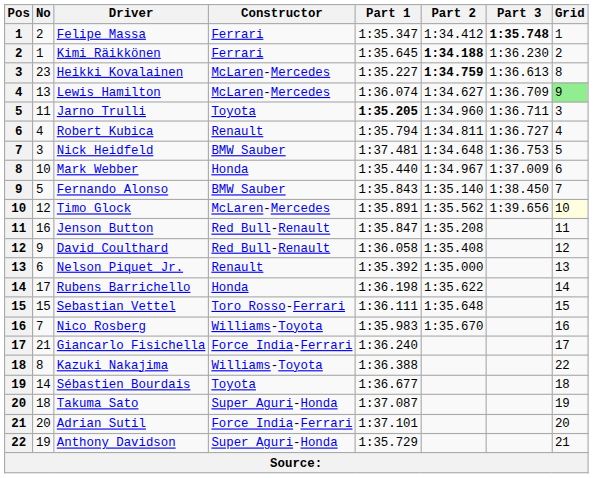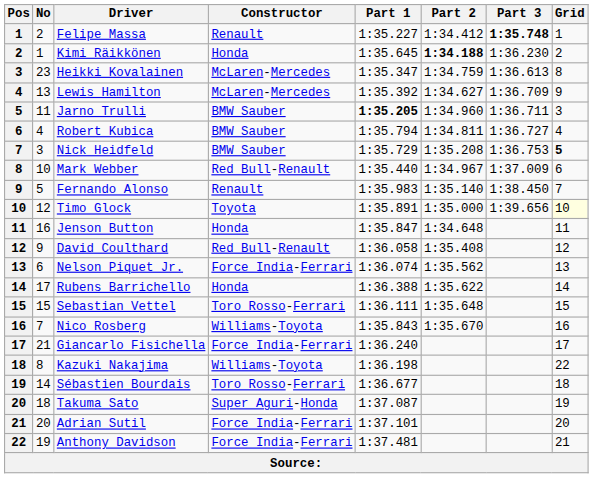Felipe Massa | Constructor: Ferrari -> Renault
Felipe Massa | Part 1: 1:35.347 -> 1:35.227
Kimi Räikkönen | Constructor: Ferrari -> Honda
Heikki Kovalainen | Part 1: 1:35.227 -> 1:35.347
Heikki Kovalainen | Part 2: bold -> normal
Lewis Hamilton | Part 1: 1:36.074 -> 1:35.392
Lewis Hamilton | Grid: lightgreen background -> no background
Jarno Trulli | Constructor: Toyota -> BMW Sauber
Robert Kubica | Constructor: Renault -> BMW Sauber
Nick Heidfeld | Part 1: 1:37.481 -> 1:35.729
Nick Heidfeld | Part 2: 1:34.648 -> 1:35.208
Nick Heidfeld | Grid: normal -> bold
Mark Webber | Constructor: Honda -> Red Bull-Renault
Fernando Alonso | Constructor: BMW Sauber -> Renault
Fernando Alonso | Part 1: 1:35.843 -> 1:35.983
Timo Glock | Constructor: McLaren-Mercedes -> Toyota
Timo Glock | Part 2: 1:35.562 -> 1:35.000
Jenson Button | Constructor: Red Bull-Renault -> Honda
Jenson Button | Part 2: 1:35.208 -> 1:34.648
Nelson Piquet Jr. | Constructor: Renault -> Force India-Ferrari
Nelson Piquet Jr. | Part 1: 1:35.392 -> 1:36.074
Nelson Piquet Jr. | Part 2: 1:35.000 -> 1:35.562
Rubens Barrichello | Part 1: 1:36.198 -> 1:36.388
Nico Rosberg | Part 1: 1:35.983 -> 1:35.843
Kazuki Nakajima | Part 1: 1:36.388 -> 1:36.198
Sébastien Bourdais | Constructor: Toyota -> Toro Rosso-Ferrari
Anthony Davidson | Constructor: Super Aguri-Honda -> Force India-Ferrari
Anthony Davidson | Part 1: 1:35.729 -> 1:37.481
